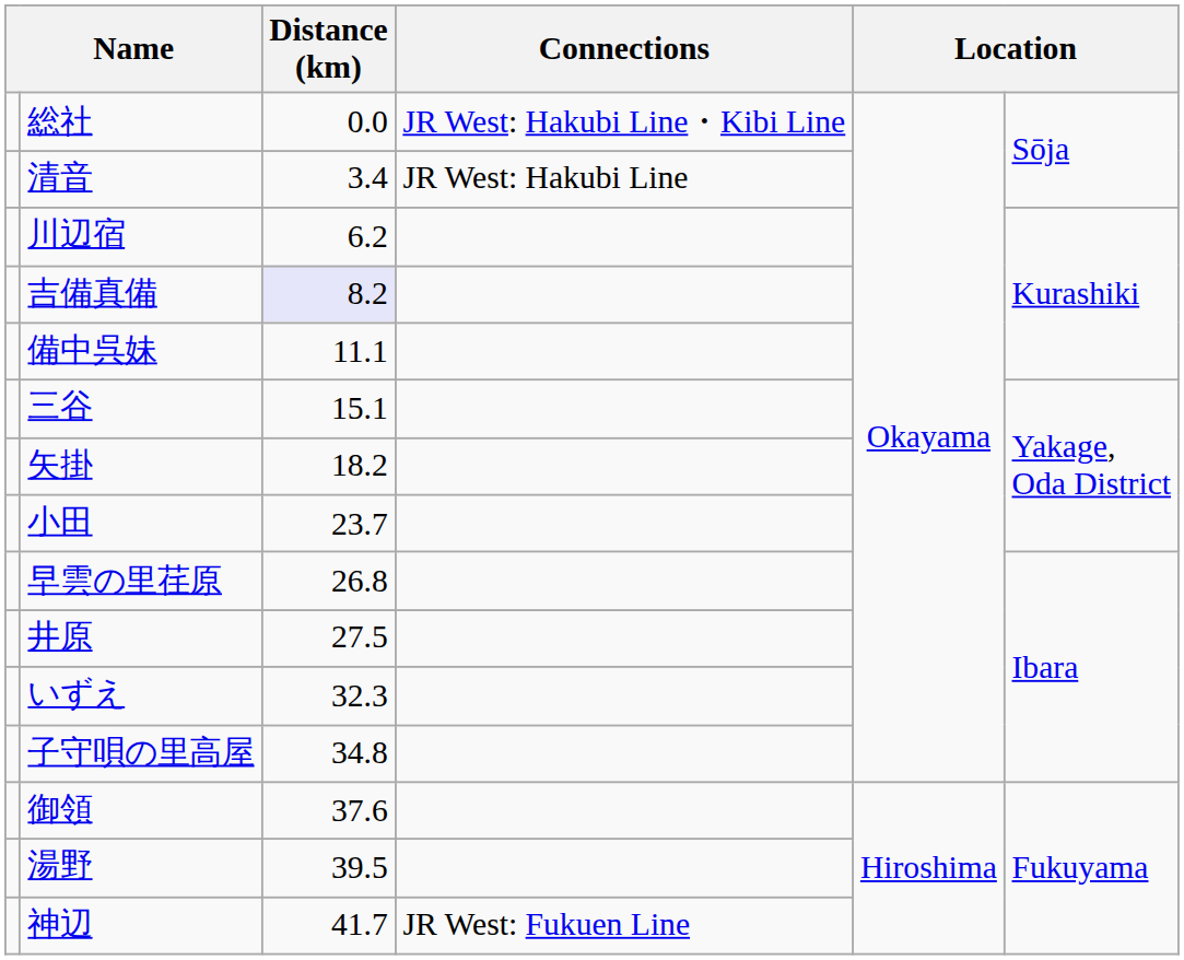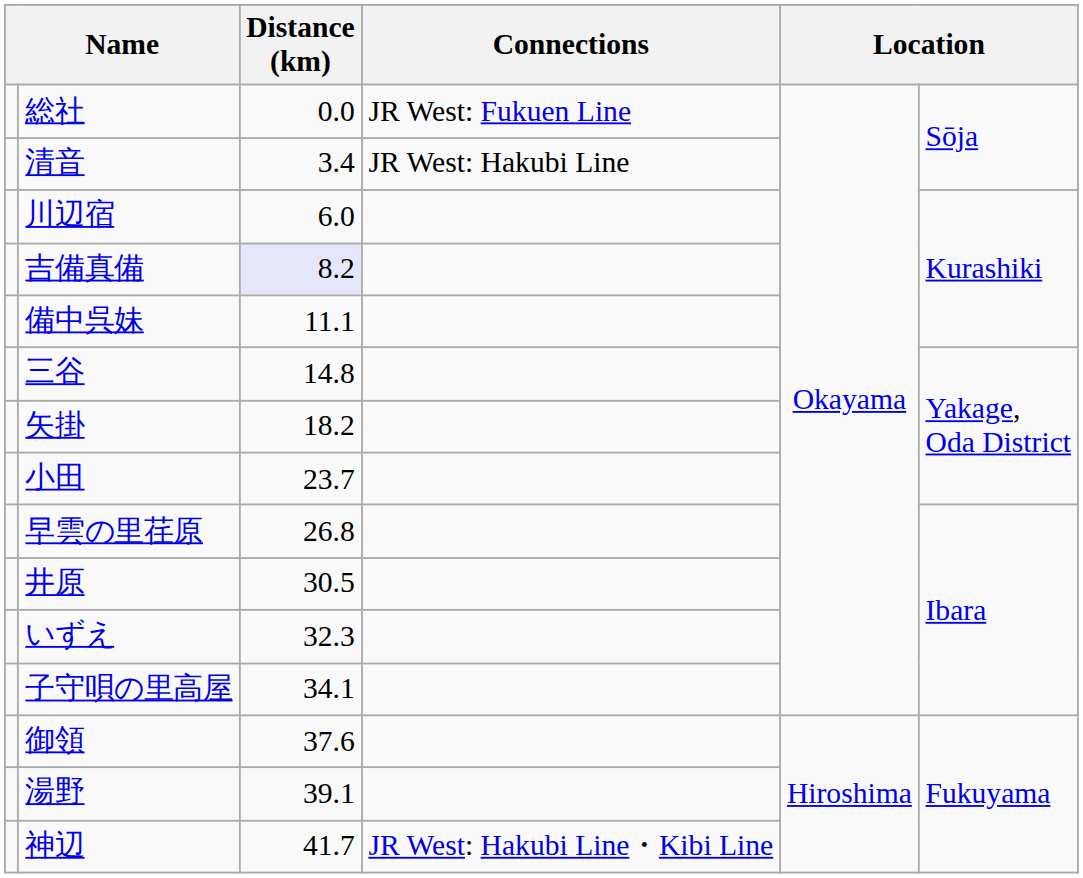総社 | Connections: JR West: Hakubi Line・Kibi Line -> JR West: Fukuen Line
川辺宿 | Distance (km): 6.2 -> 6.0
三谷 | Distance (km): 15.1 -> 14.8
井原 | Distance (km): 27.5 -> 30.5
子守唄の里高屋 | Distance (km): 34.8 -> 34.1
湯野 | Distance (km): 39.5 -> 39.1
神辺 | Connections: JR West: Fukuen Line -> JR West: Hakubi Line・Kibi Line
